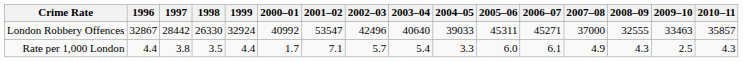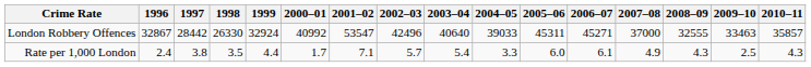Rate per 1,000 London | 1996: 4.4 -> 2.4
